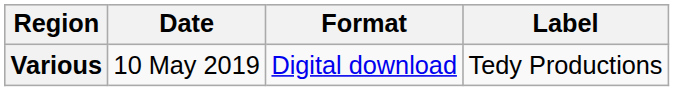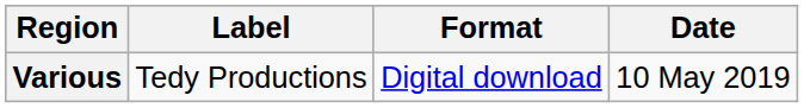columns swapped: Date <-> Label
